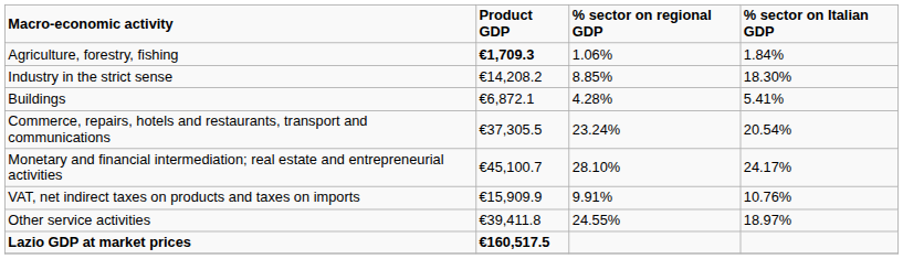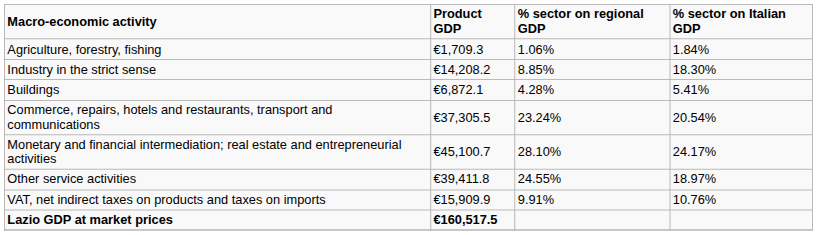Agriculture, forestry, fishing | Product GDP: bold -> normal
rows swapped: Other service activities <-> VAT, net indirect taxes on products and taxes on imports
